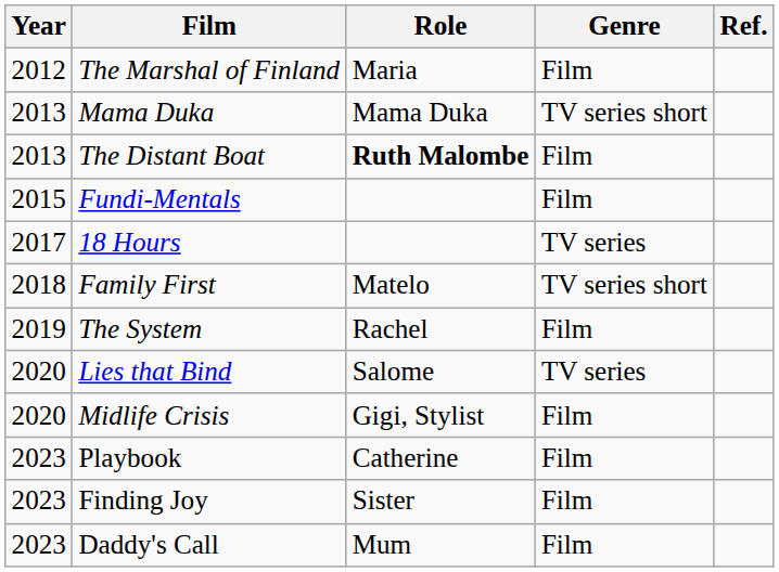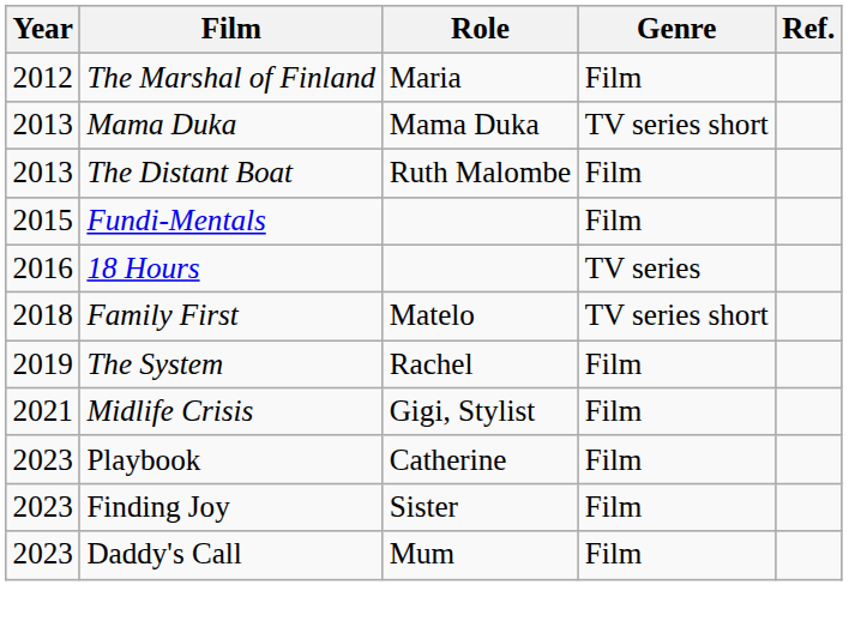The Distant Boat | Role: bold -> normal
18 Hours | Year: 2017 -> 2016
- row: 2020 | Lies that Bind | Salome | TV series
Midlife Crisis | Year: 2020 -> 2021
